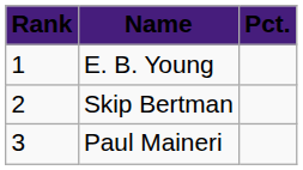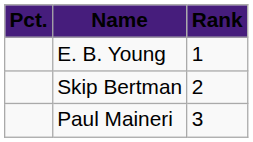columns swapped: Rank <-> Pct.
